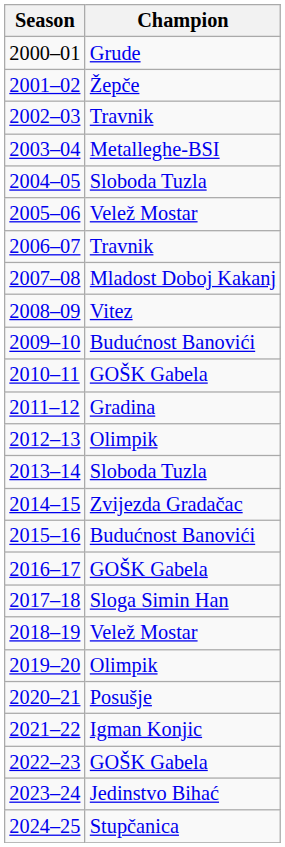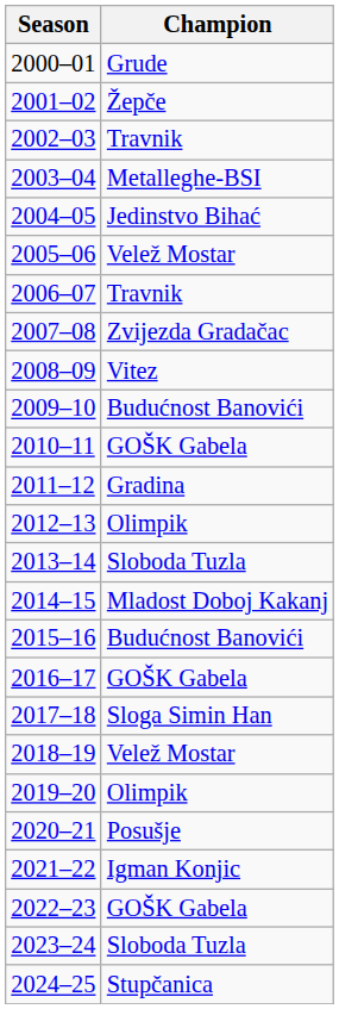2004–05 | Champion: Sloboda Tuzla -> Jedinstvo Bihać
2007–08 | Champion: Mladost Doboj Kakanj -> Zvijezda Gradačac
2014–15 | Champion: Zvijezda Gradačac -> Mladost Doboj Kakanj
2023–24 | Champion: Jedinstvo Bihać -> Sloboda Tuzla
